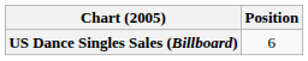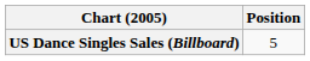US Dance Singles Sales (Billboard) | Position: 6 -> 5
